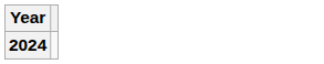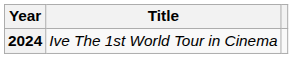+ column: Title | Ive The 1st World Tour in Cinema
